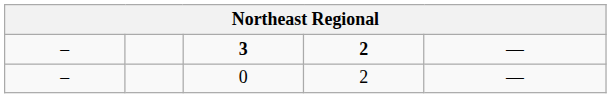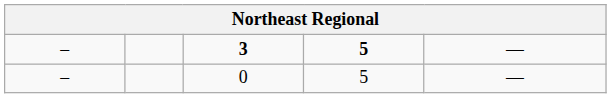3 | column 4: 2 -> 5
0 | column 4: 2 -> 5
